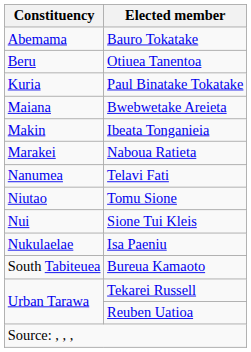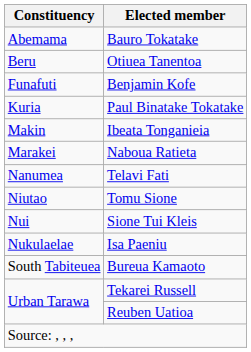+ row: Funafuti | Benjamin Kofe
- row: Maiana | Bwebwetake Areieta
